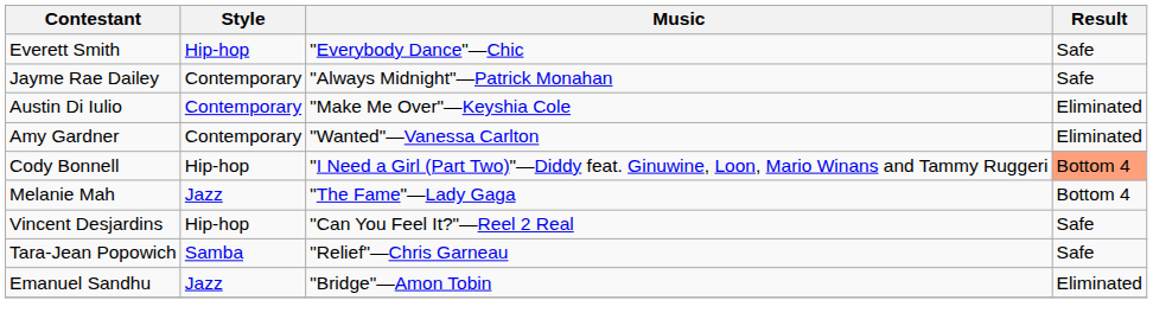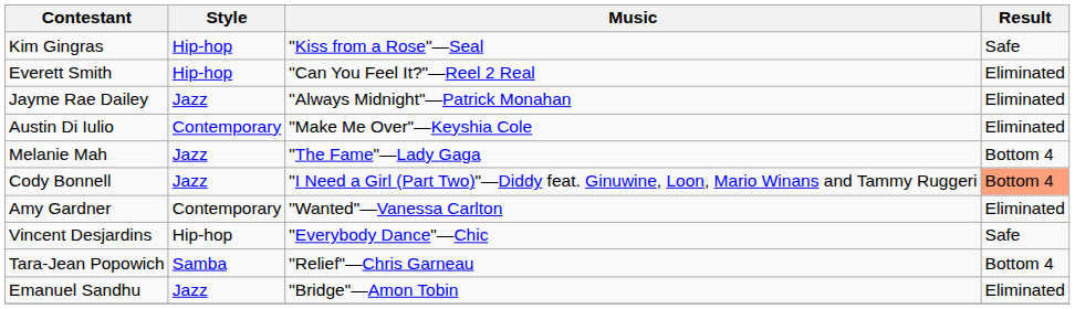+ row: Kim Gingras | Hip-hop | "Kiss from a Rose"—Seal | Safe
Everett Smith | Music: "Everybody Dance"—Chic -> "Can You Feel It?"—Reel 2 Real
Everett Smith | Result: Safe -> Eliminated
Jayme Rae Dailey | Style: Contemporary -> Jazz
Jayme Rae Dailey | Result: Safe -> Eliminated
rows swapped: Amy Gardner <-> Melanie Mah
Cody Bonnell | Style: Hip-hop -> Jazz
Vincent Desjardins | Music: "Can You Feel It?"—Reel 2 Real -> "Everybody Dance"—Chic
Tara-Jean Popowich | Result: Safe -> Bottom 4
